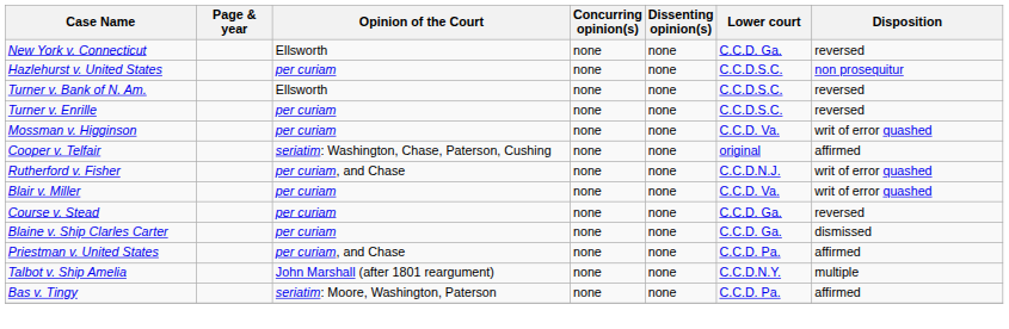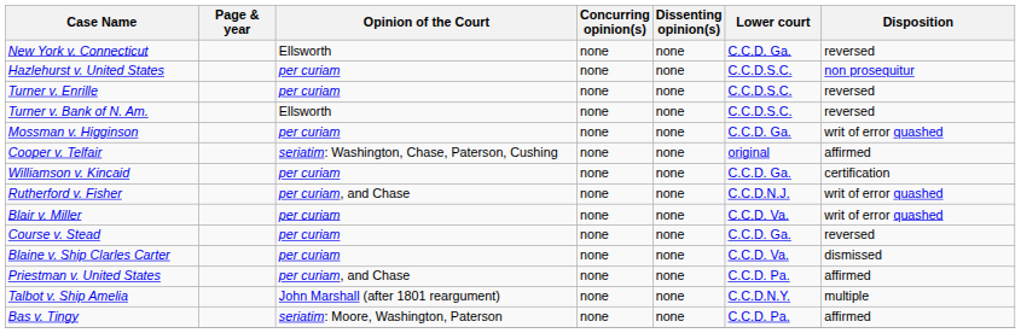rows swapped: Turner v. Enrille <-> Turner v. Bank of N. Am.
Mossman v. Higginson | Lower court: C.C.D. Va. -> C.C.D. Ga.
+ row: Williamson v. Kincaid | per curiam | none | none | C.C.D. Ga. | certification
Blaine v. Ship Clarles Carter | Lower court: C.C.D. Ga. -> C.C.D. Va.
